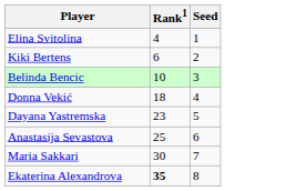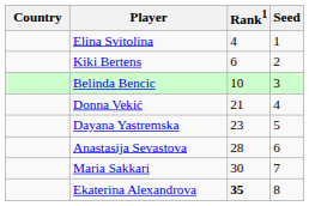+ column: Country
Donna Vekić | Rank1: 18 -> 21
Anastasija Sevastova | Rank1: 25 -> 28
